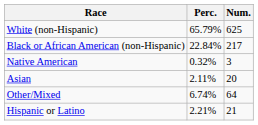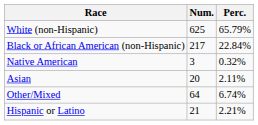columns swapped: Num. <-> Perc.
